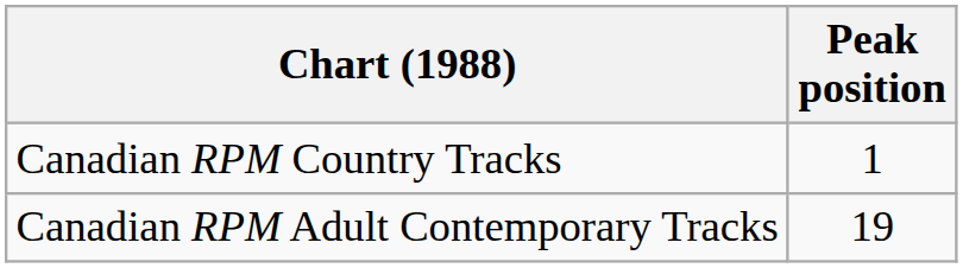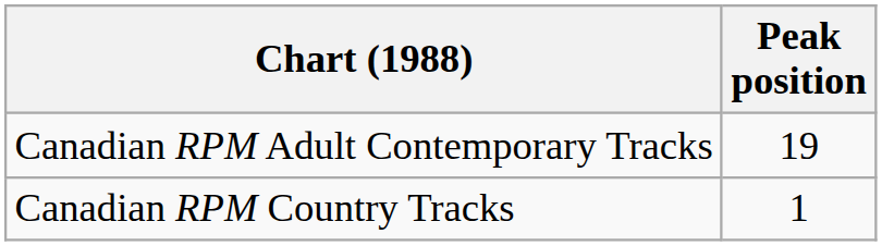rows swapped: Canadian RPM Country Tracks <-> Canadian RPM Adult Contemporary Tracks
